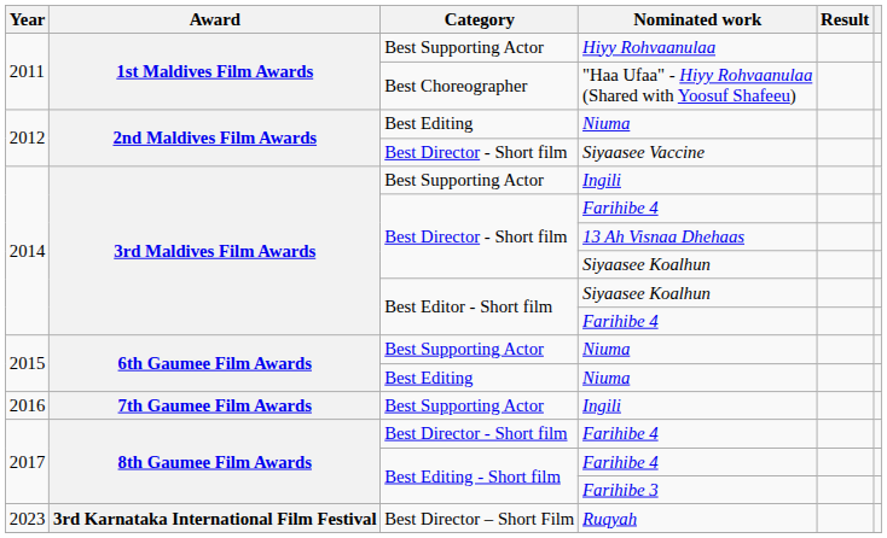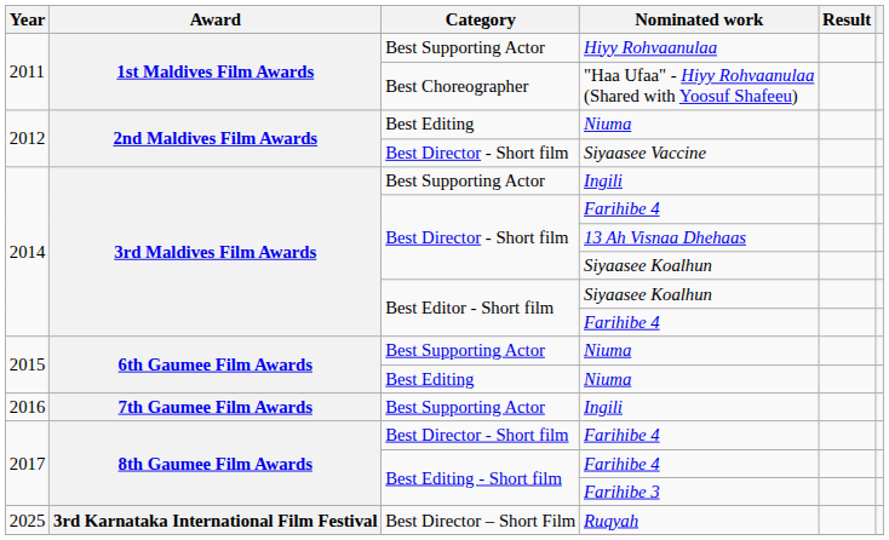Ruqyah | Year: 2023 -> 2025
